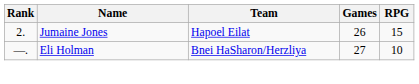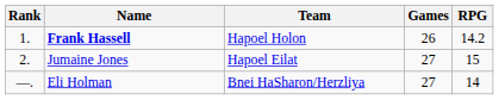+ row: 1. | Frank Hassell | Hapoel Holon | 26 | 14.2
Jumaine Jones | Games: 26 -> 27
Eli Holman | RPG: 10 -> 14
